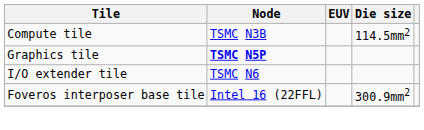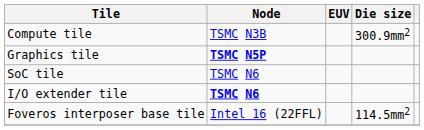Compute tile | Die size: 114.5mm2 -> 300.9mm2
+ row: SoC tile | TSMC N6
I/O extender tile | Node: normal -> bold
Foveros interposer base tile | Die size: 300.9mm2 -> 114.5mm2
